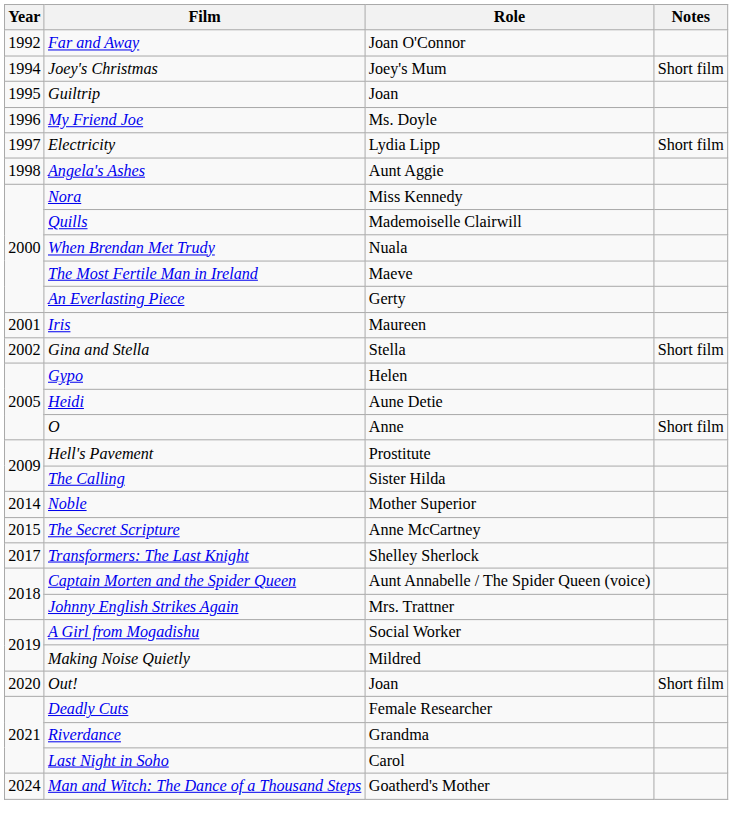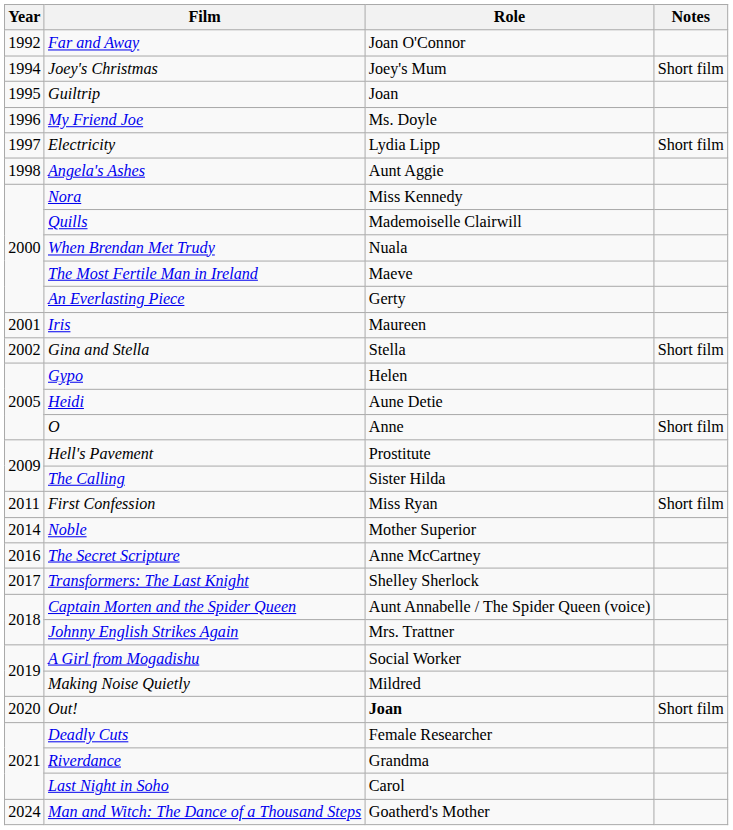+ row: 2011 | First Confession | Miss Ryan | Short film
The Secret Scripture | Year: 2015 -> 2016
Out! | Role: normal -> bold
